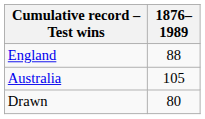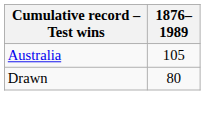- row: England | 88
